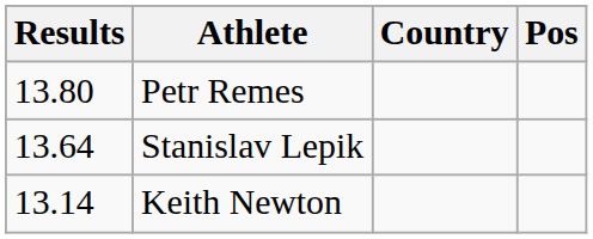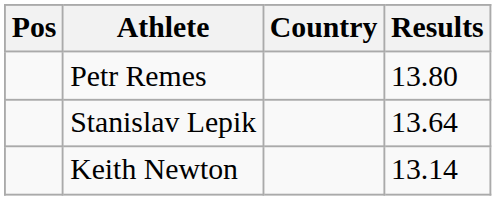columns swapped: Pos <-> Results
